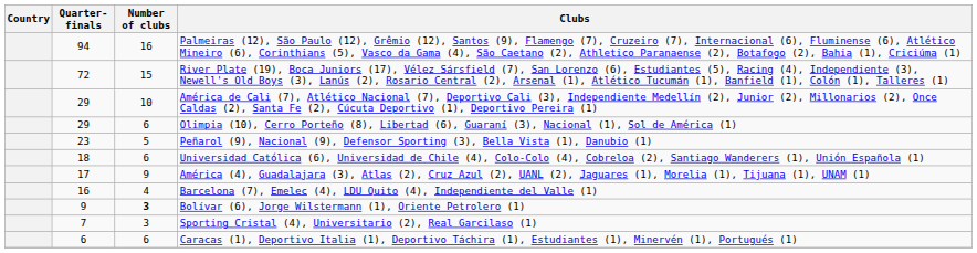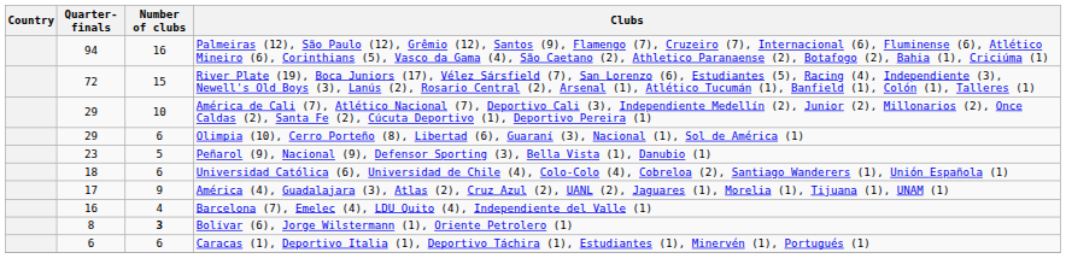Bolívar (6), Jorge Wilstermann (1), Oriente Petrolero (1) | Quarter-finals: 9 -> 8
- row: 7 | 3 | Sporting Cristal (4), Universitario (2), Real Garcilaso (1)
